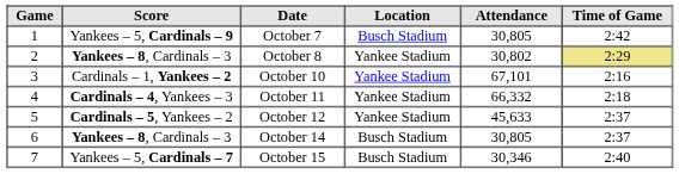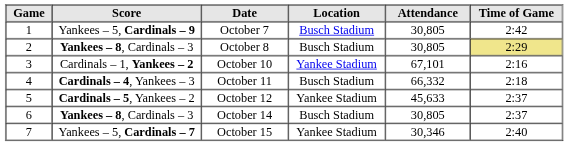October 8 | Location: Yankee Stadium -> Busch Stadium
October 8 | Attendance: 30,802 -> 30,805
October 11 | Location: Yankee Stadium -> Busch Stadium
October 15 | Location: Busch Stadium -> Yankee Stadium
